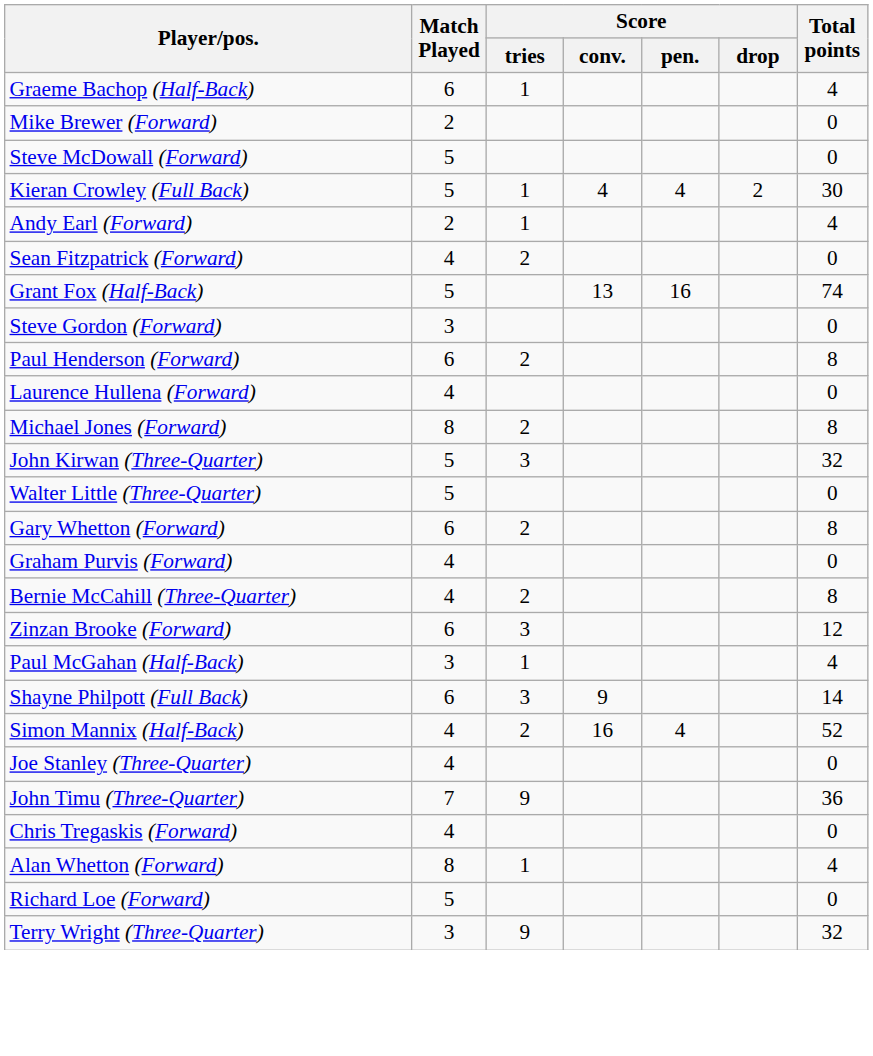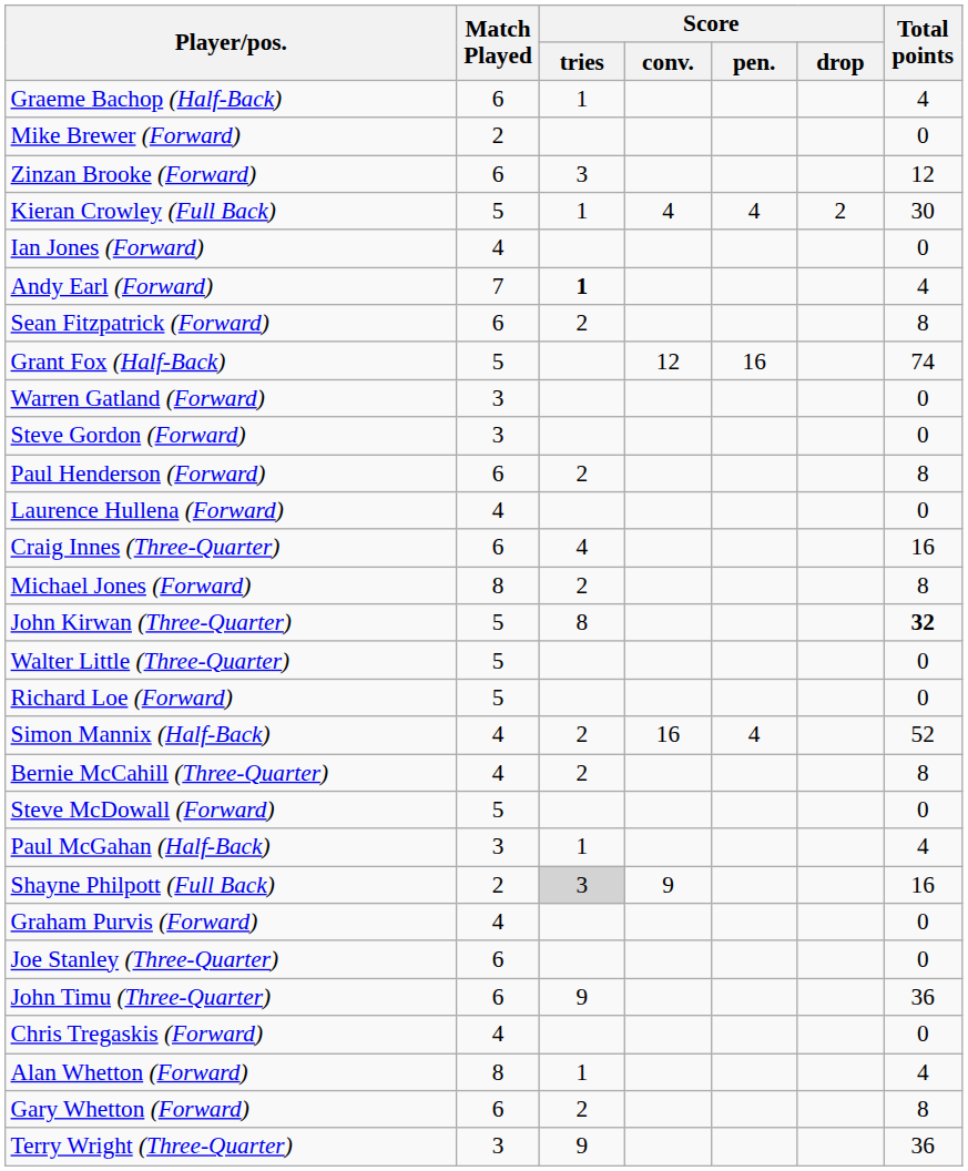rows swapped: Zinzan Brooke (Forward) <-> Steve McDowall (Forward)
+ row: Ian Jones (Forward) | 4 | 0
Andy Earl (Forward) | Match Played: 2 -> 7
Andy Earl (Forward) | Score / tries: normal -> bold
Sean Fitzpatrick (Forward) | Match Played: 4 -> 6
Sean Fitzpatrick (Forward) | Total points: 0 -> 8
Grant Fox (Half-Back) | Score / conv.: 13 -> 12
+ row: Warren Gatland (Forward) | 3 | 0
+ row: Craig Innes (Three-Quarter) | 6 | 4 | 16
John Kirwan (Three-Quarter) | Score / tries: 3 -> 8
John Kirwan (Three-Quarter) | Total points: normal -> bold
rows swapped: Richard Loe (Forward) <-> Gary Whetton (Forward)
rows swapped: Simon Mannix (Half-Back) <-> Graham Purvis (Forward)
Shayne Philpott (Full Back) | Match Played: 6 -> 2
Shayne Philpott (Full Back) | Score / tries: no background -> lightgrey background
Shayne Philpott (Full Back) | Total points: 14 -> 16
Joe Stanley (Three-Quarter) | Match Played: 4 -> 6
John Timu (Three-Quarter) | Match Played: 7 -> 6
Terry Wright (Three-Quarter) | Total points: 32 -> 36
